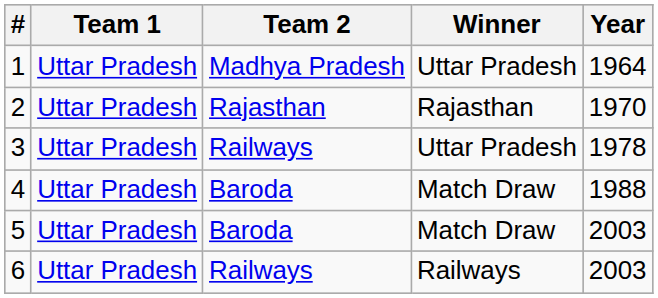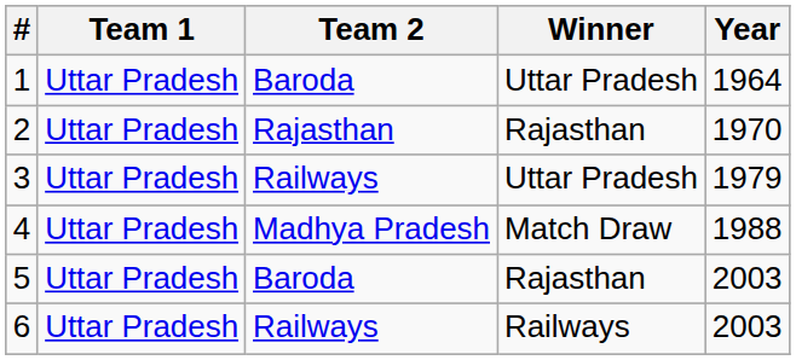1 | Team 2: Madhya Pradesh -> Baroda
3 | Year: 1978 -> 1979
4 | Team 2: Baroda -> Madhya Pradesh
5 | Winner: Match Draw -> Rajasthan
